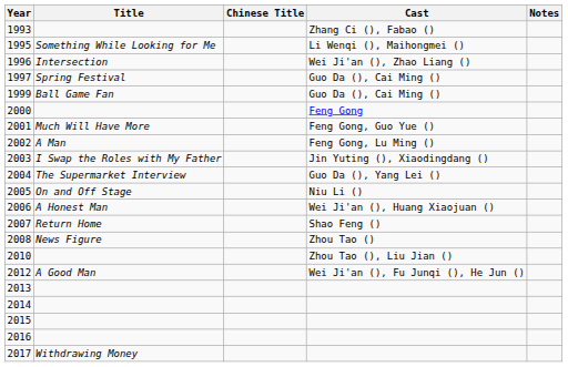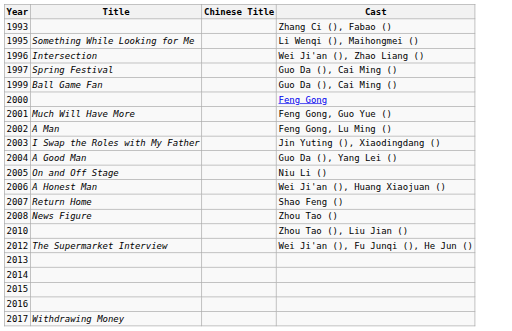- column: Notes
2004 | Title: The Supermarket Interview -> A Good Man
2012 | Title: A Good Man -> The Supermarket Interview
